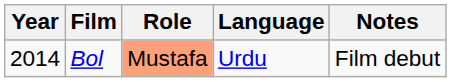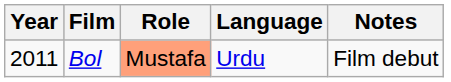Bol | Year: 2014 -> 2011
